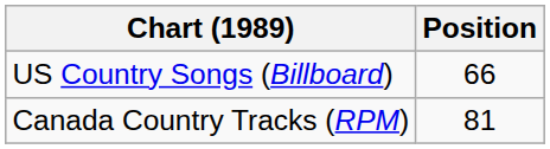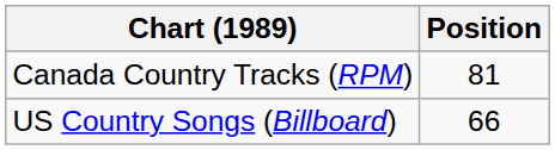rows swapped: Canada Country Tracks (RPM) <-> US Country Songs (Billboard)
